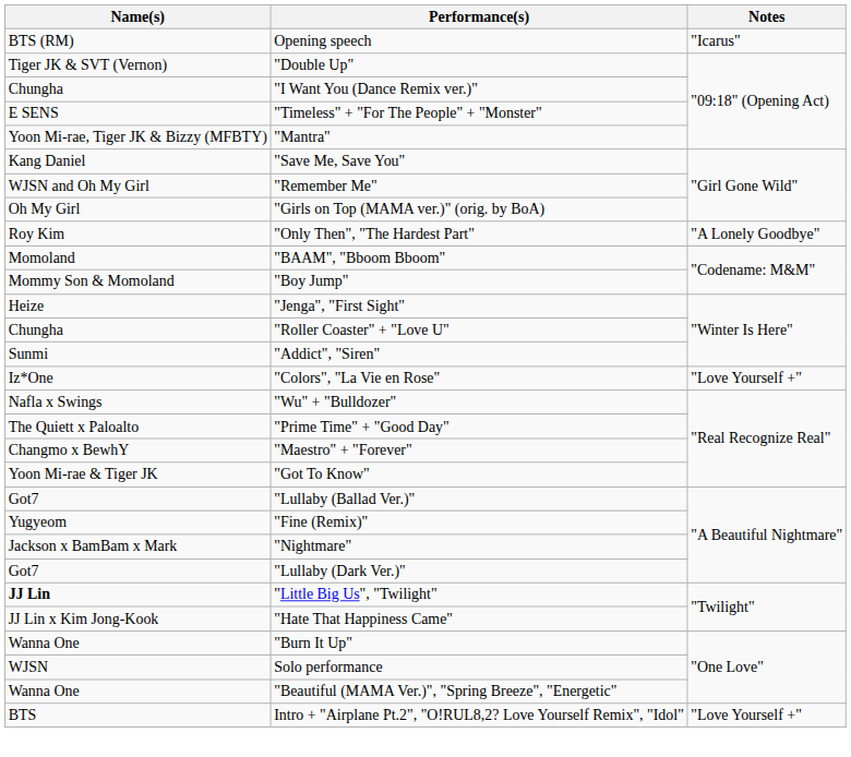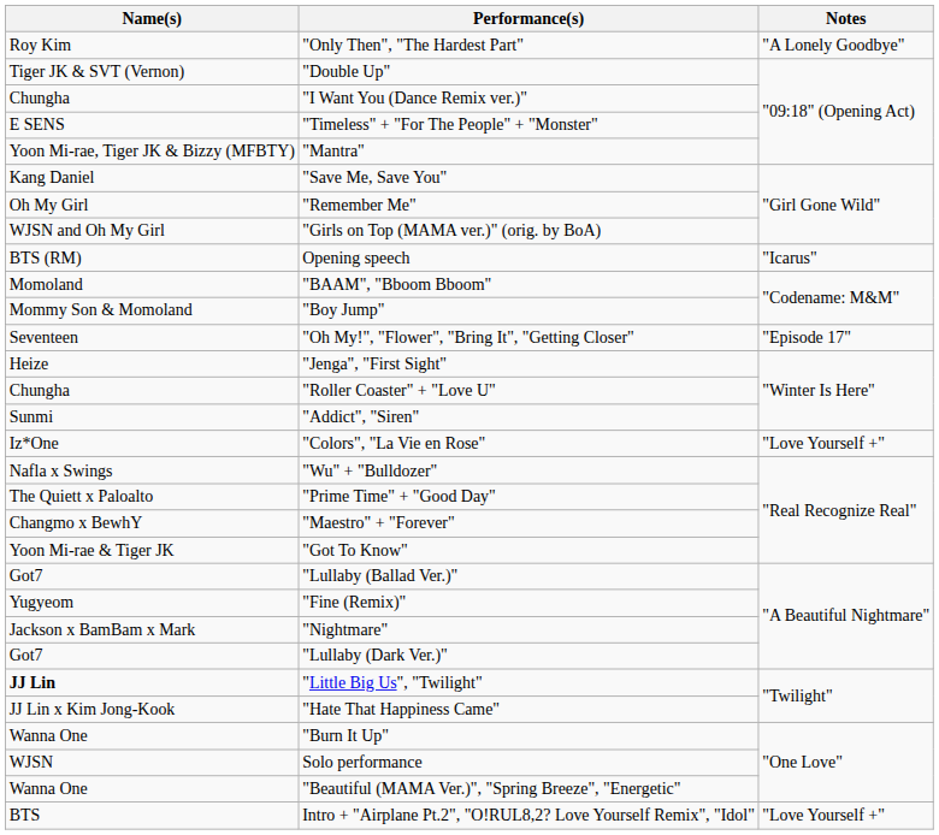rows swapped: Opening speech <-> "Only Then", "The Hardest Part"
"Remember Me" | Name(s): WJSN and Oh My Girl -> Oh My Girl
"Girls on Top (MAMA ver.)" (orig. by BoA) | Name(s): Oh My Girl -> WJSN and Oh My Girl
+ row: Seventeen | "Oh My!", "Flower", "Bring It", "Getting Closer" | "Episode 17"
